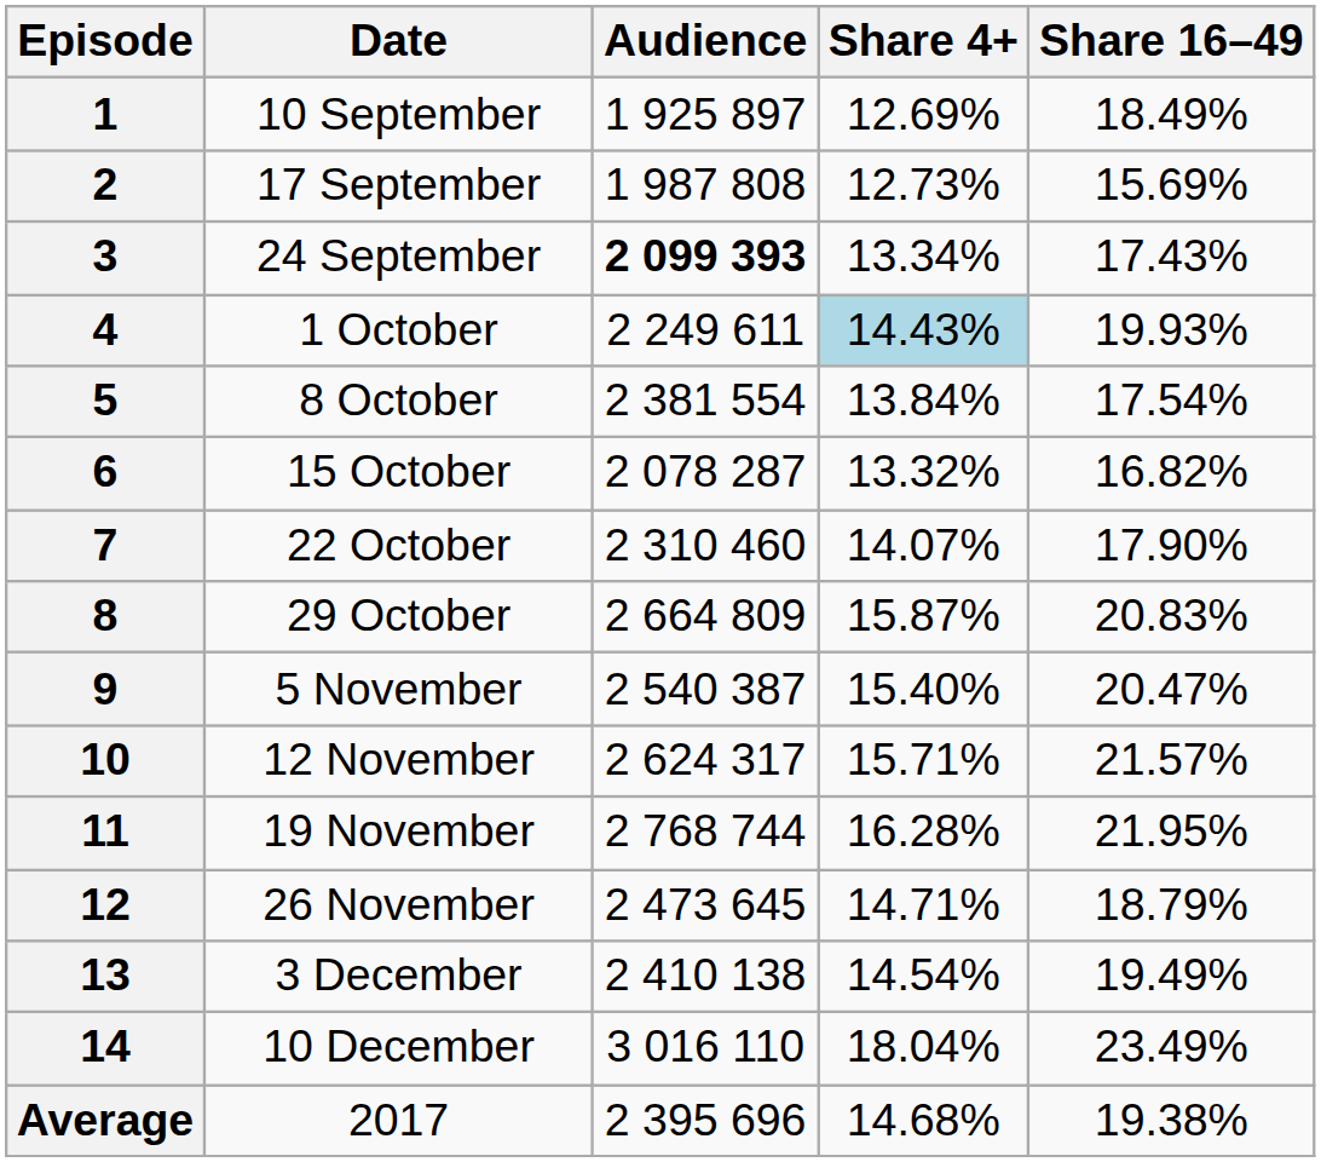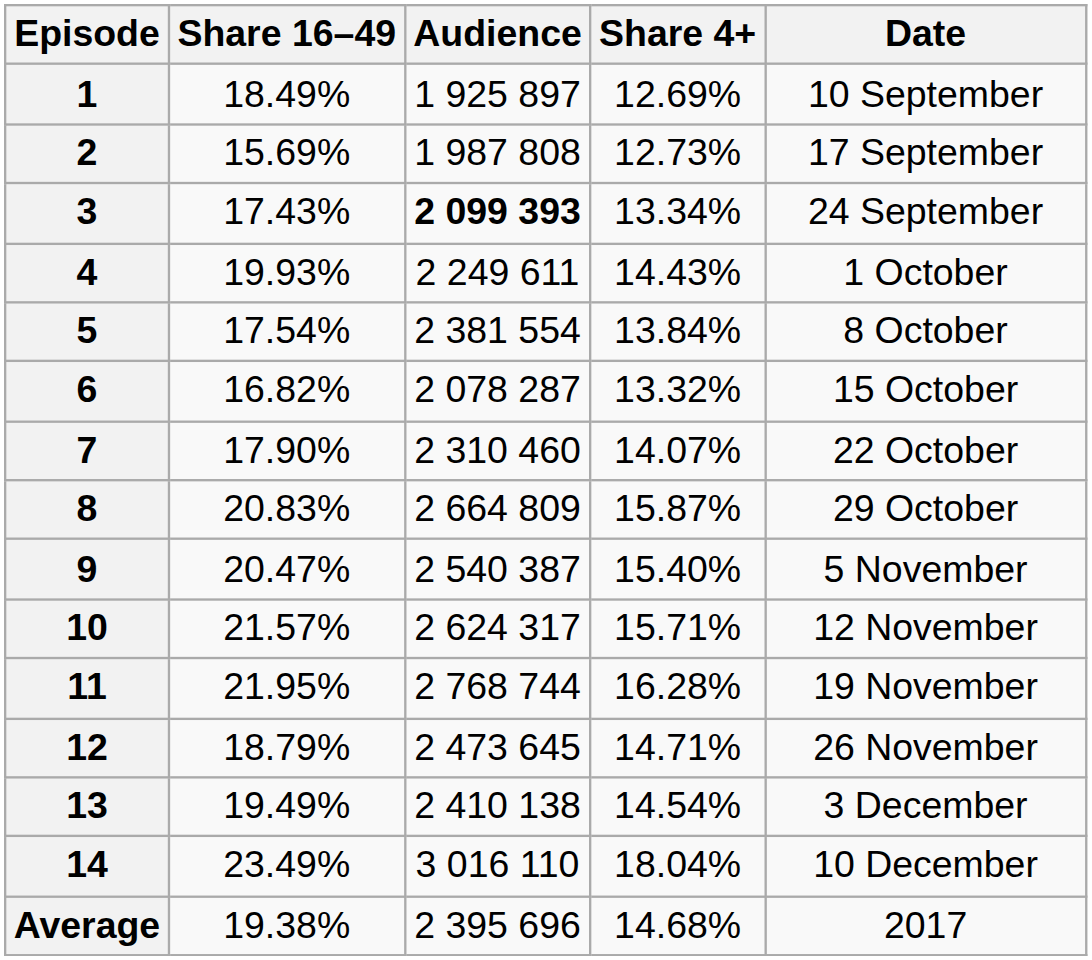columns swapped: Date <-> Share 16–49
4 | Share 4+: lightblue background -> no background
